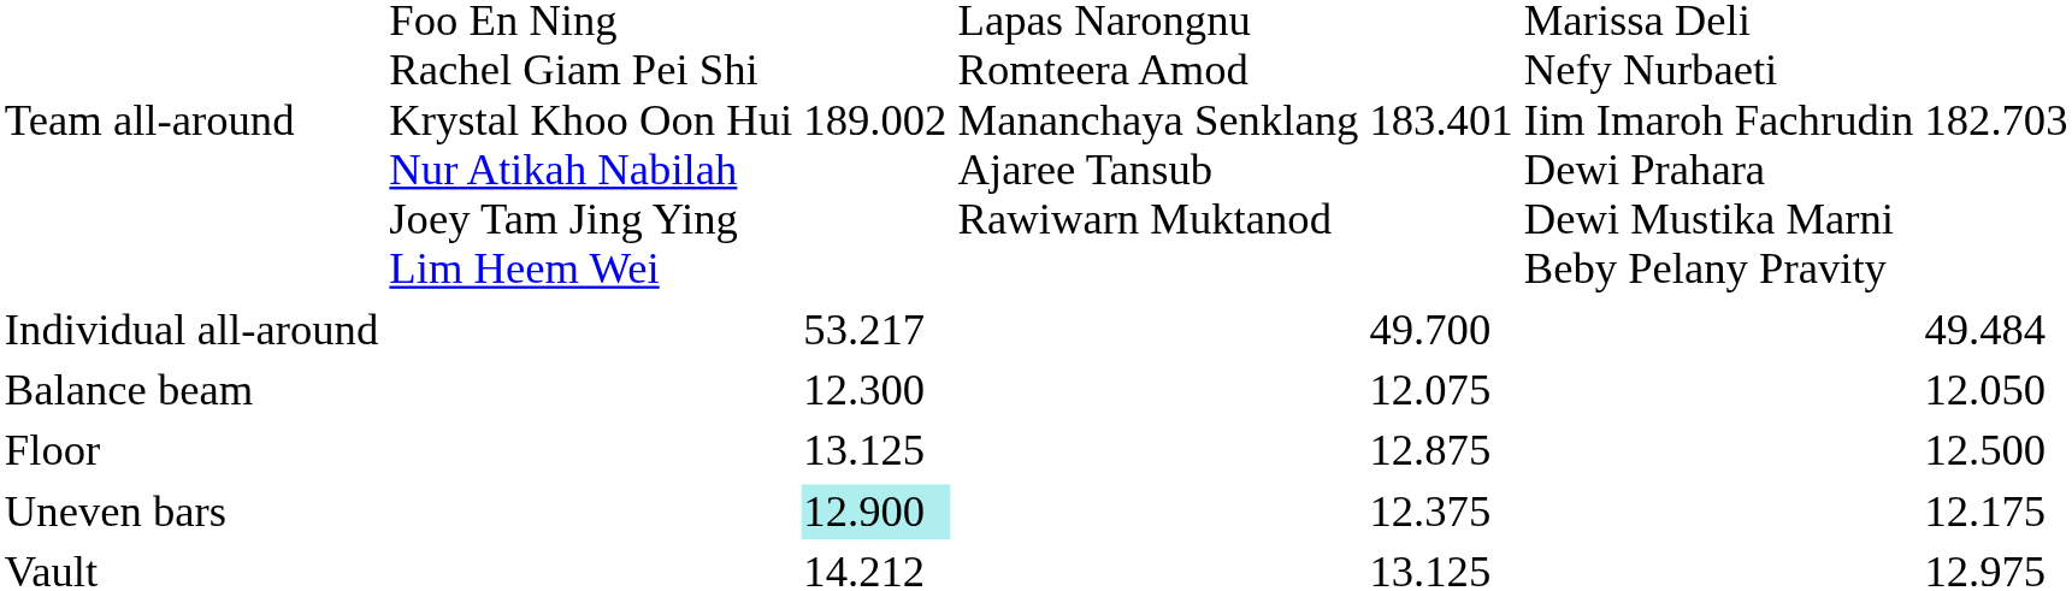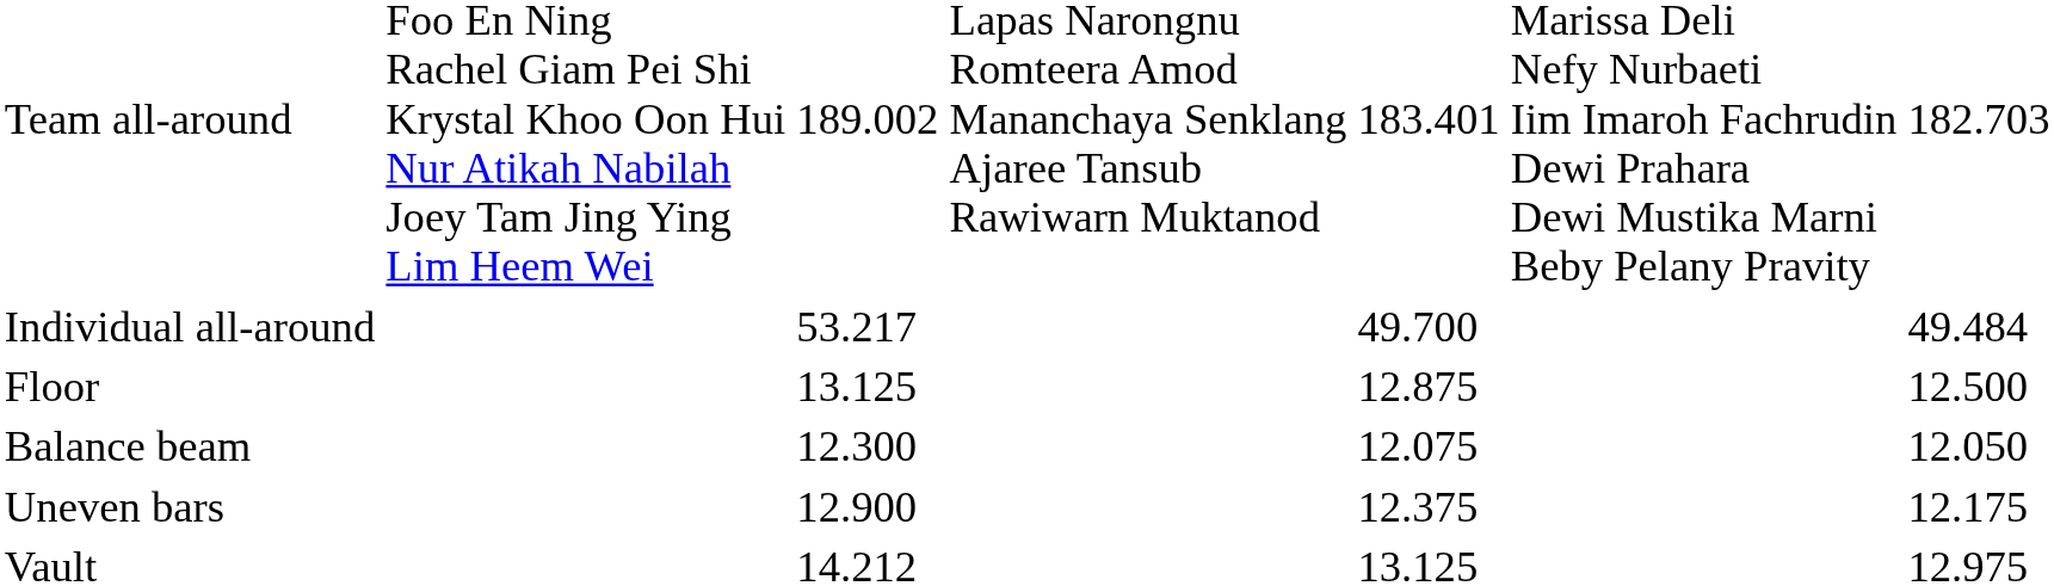rows swapped: Balance beam <-> Floor
Uneven bars | column 3: paleturquoise background -> no background
